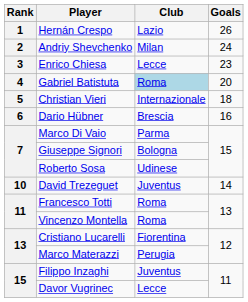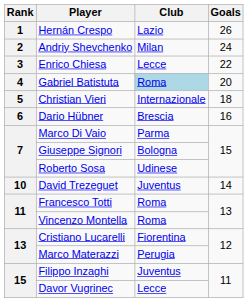Enrico Chiesa | Goals: 23 -> 22
